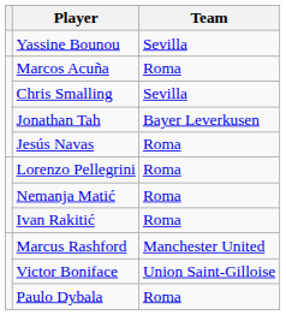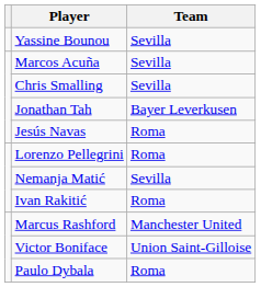Marcos Acuña | Team: Roma -> Sevilla
Nemanja Matić | Team: Roma -> Sevilla
